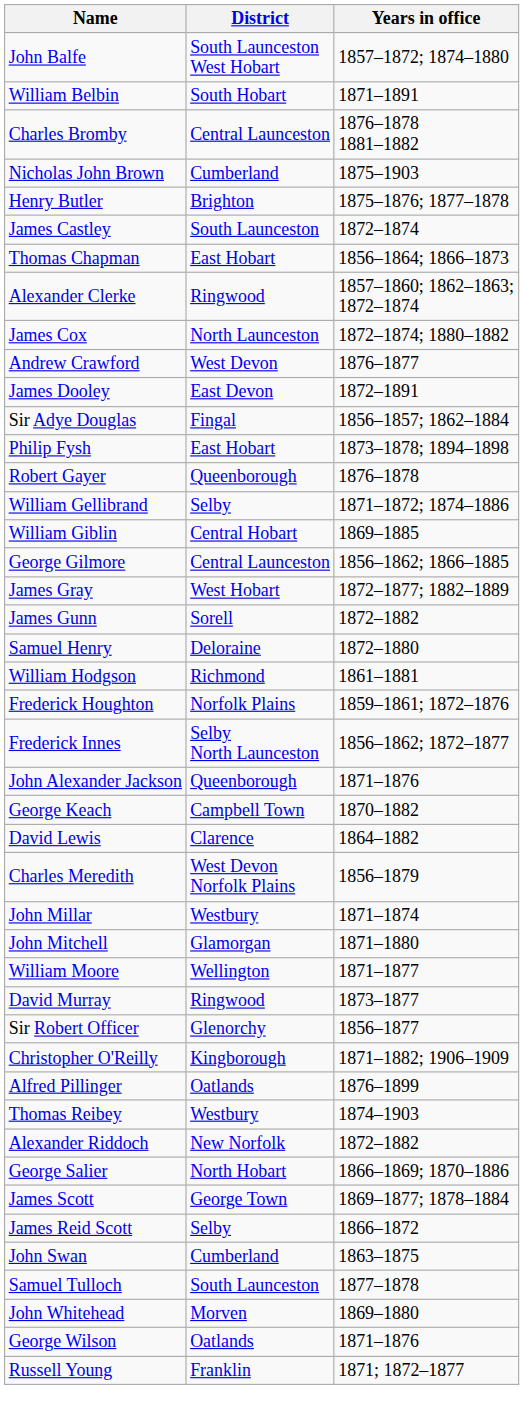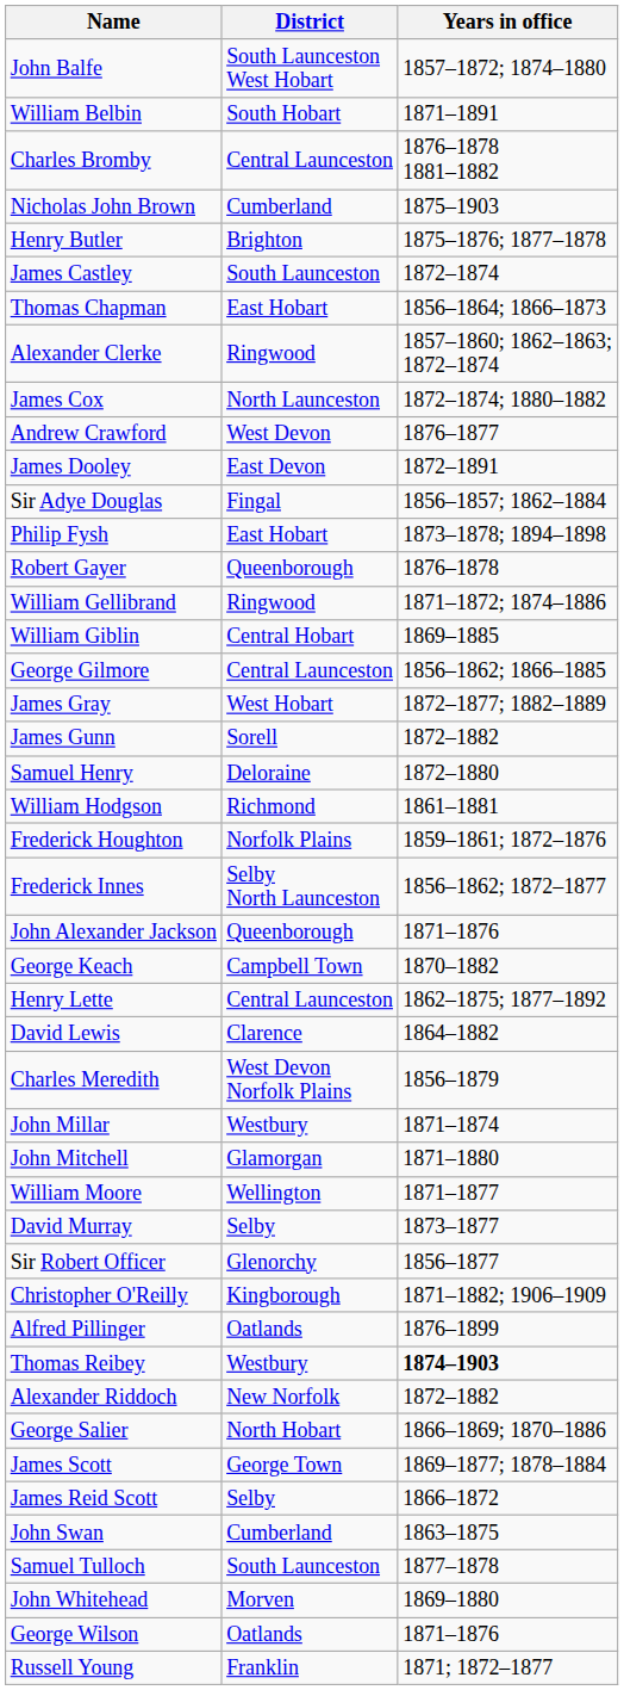William Gellibrand | District: Selby -> Ringwood
+ row: Henry Lette | Central Launceston | 1862–1875; 1877–1892
David Murray | District: Ringwood -> Selby
Thomas Reibey | Years in office: normal -> bold
